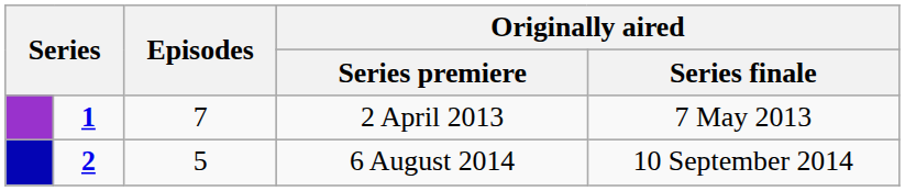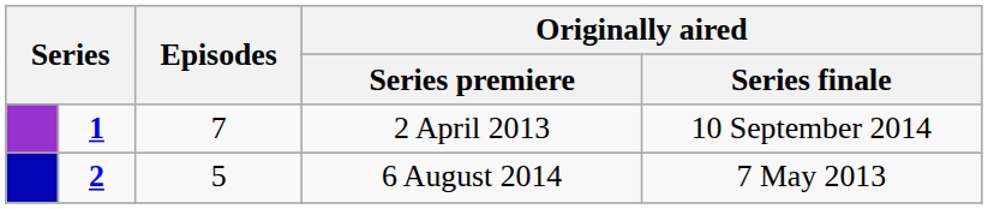2 April 2013 | Originally aired / Series finale: 7 May 2013 -> 10 September 2014
6 August 2014 | Originally aired / Series finale: 10 September 2014 -> 7 May 2013
